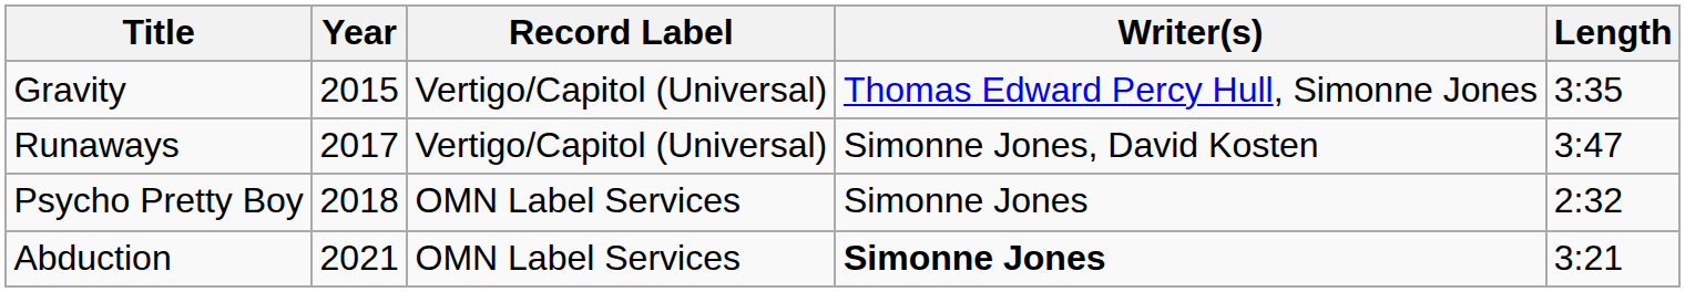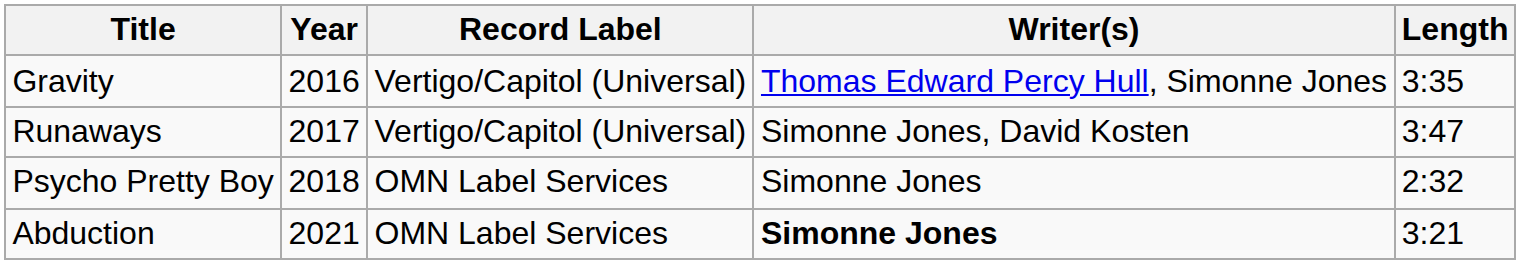Gravity | Year: 2015 -> 2016
